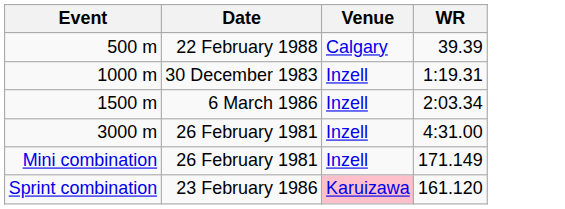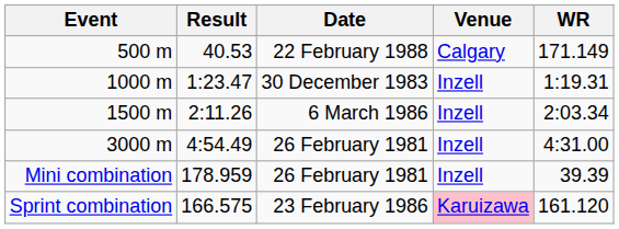+ column: Result | 40.53 | 1:23.47 | 2:11.26 | 4:54.49 | 178.959 | 166.575
500 m | WR: 39.39 -> 171.149
Mini combination | WR: 171.149 -> 39.39
